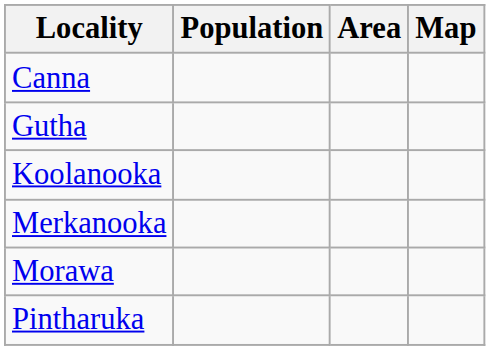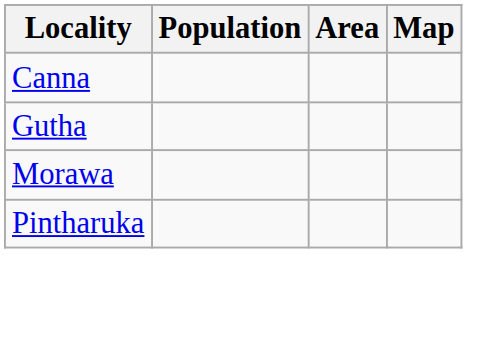- row: Koolanooka
- row: Merkanooka
